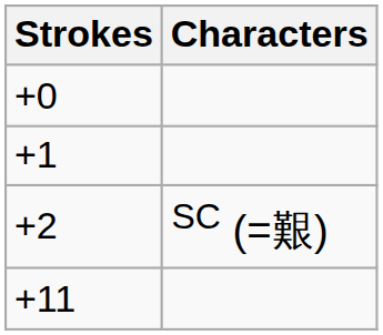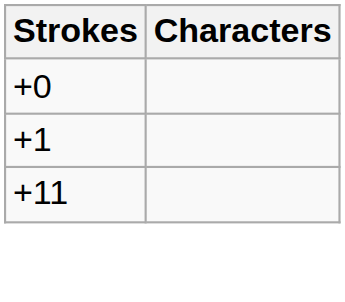- row: +2 | SC (=艱)
